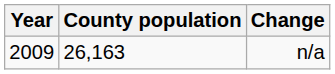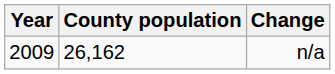n/a | County population: 26,163 -> 26,162
